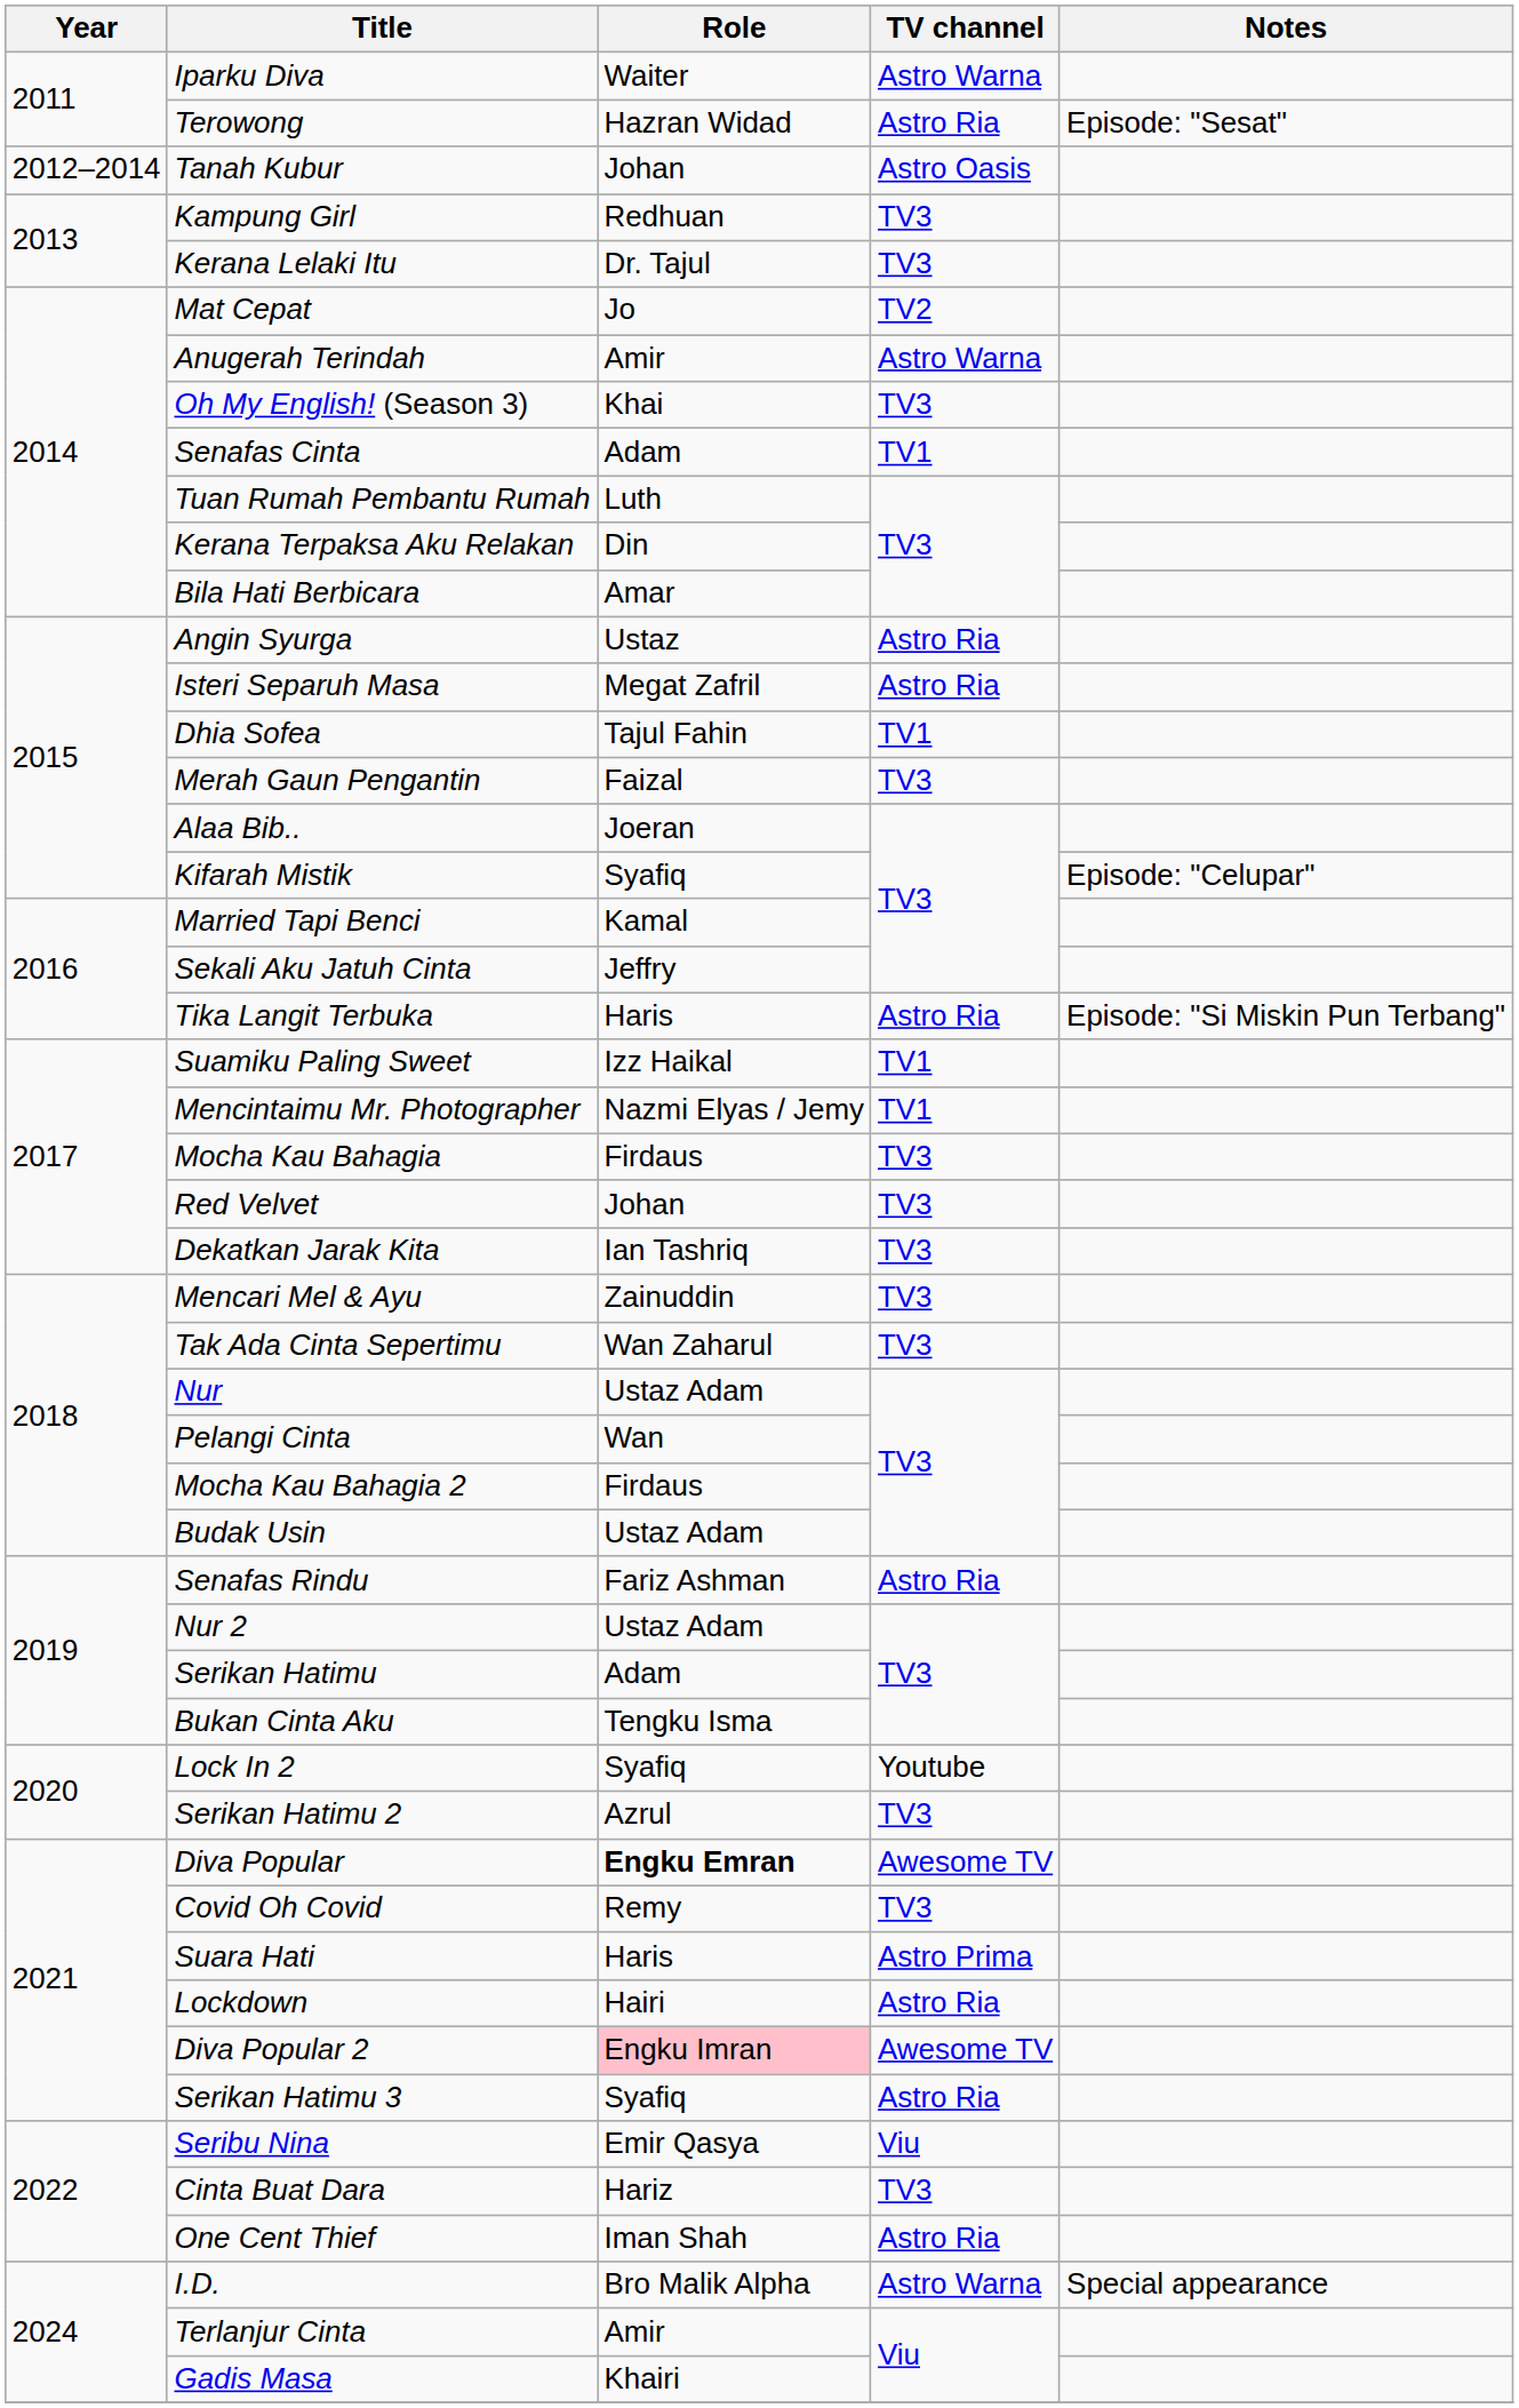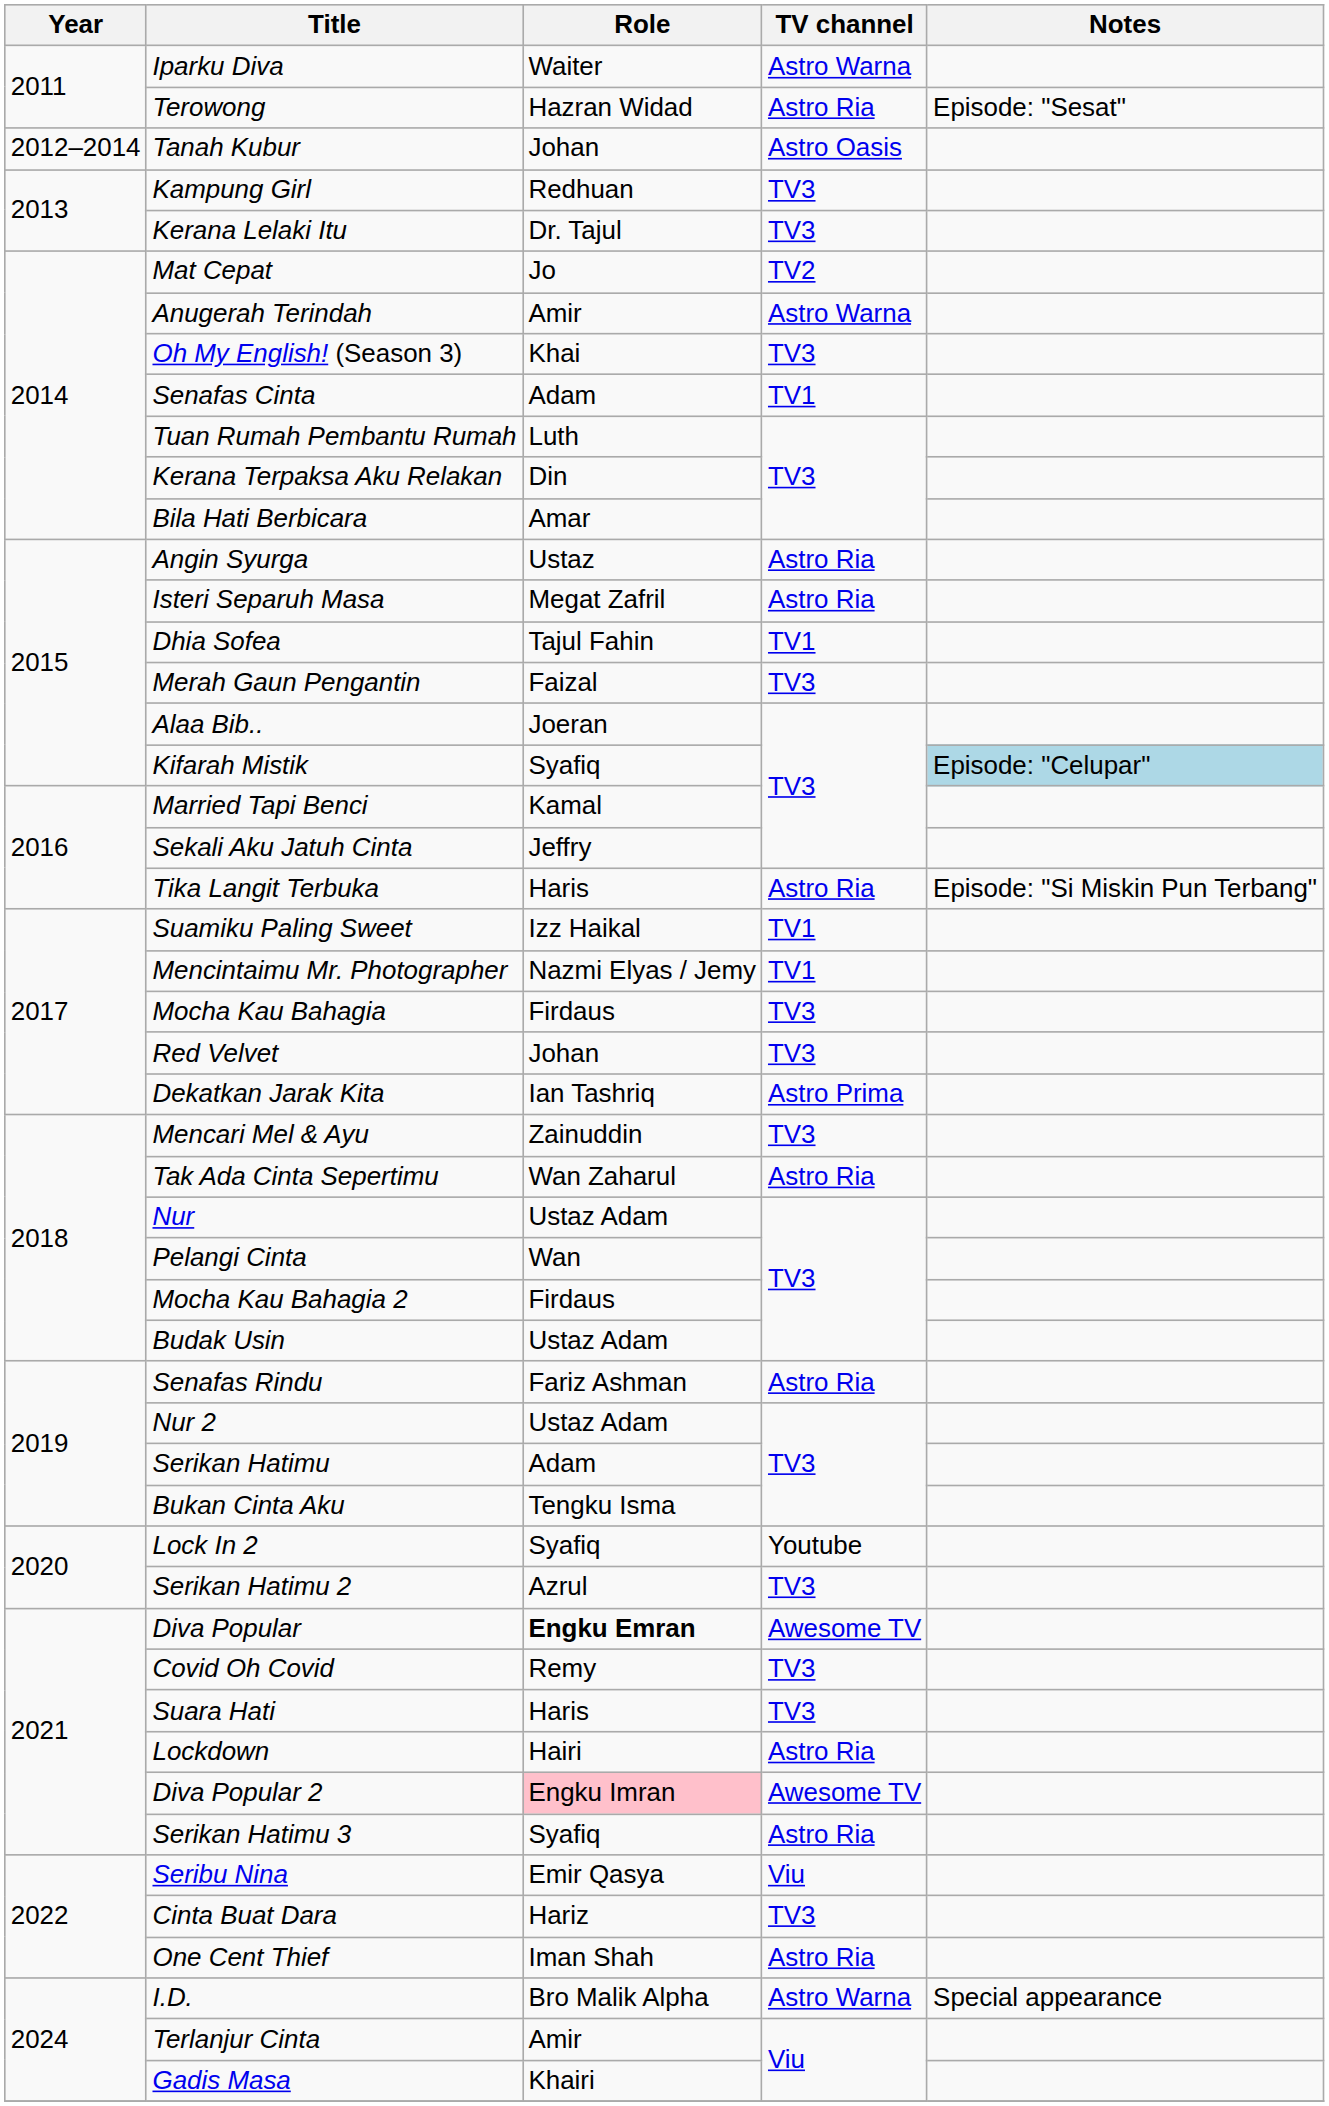Kifarah Mistik | Notes: no background -> lightblue background
Dekatkan Jarak Kita | TV channel: TV3 -> Astro Prima
Tak Ada Cinta Sepertimu | TV channel: TV3 -> Astro Ria
Suara Hati | TV channel: Astro Prima -> TV3
